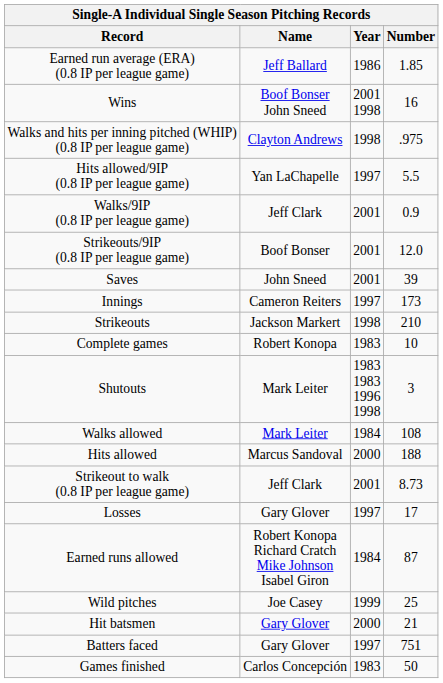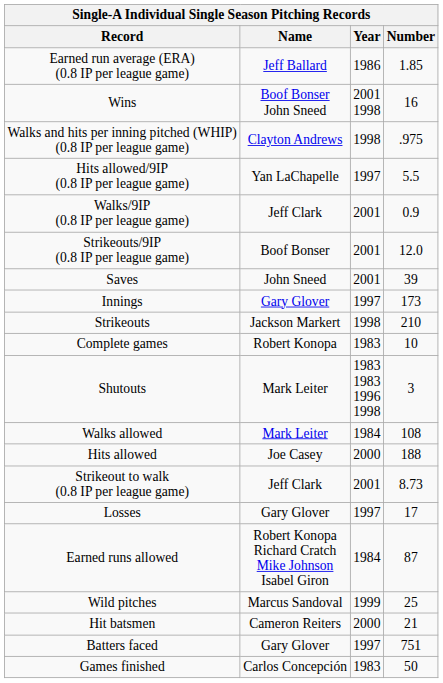Innings | Name: Cameron Reiters -> Gary Glover
Hits allowed | Name: Marcus Sandoval -> Joe Casey
Wild pitches | Name: Joe Casey -> Marcus Sandoval
Hit batsmen | Name: Gary Glover -> Cameron Reiters
